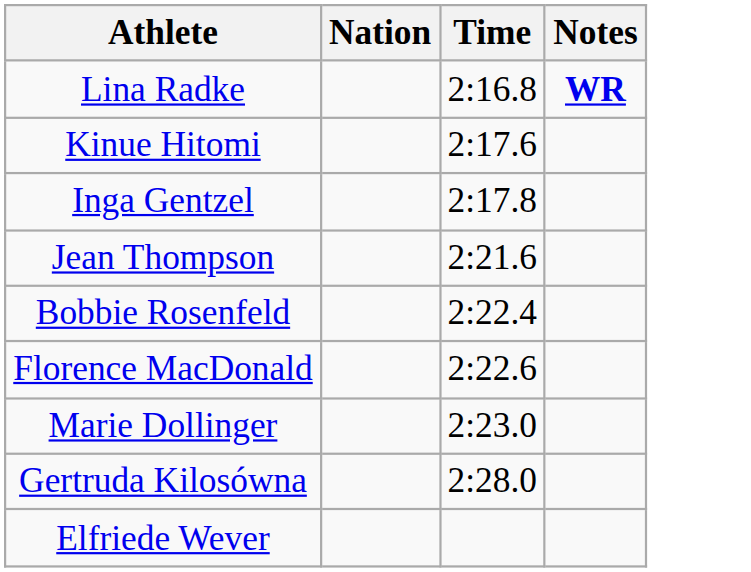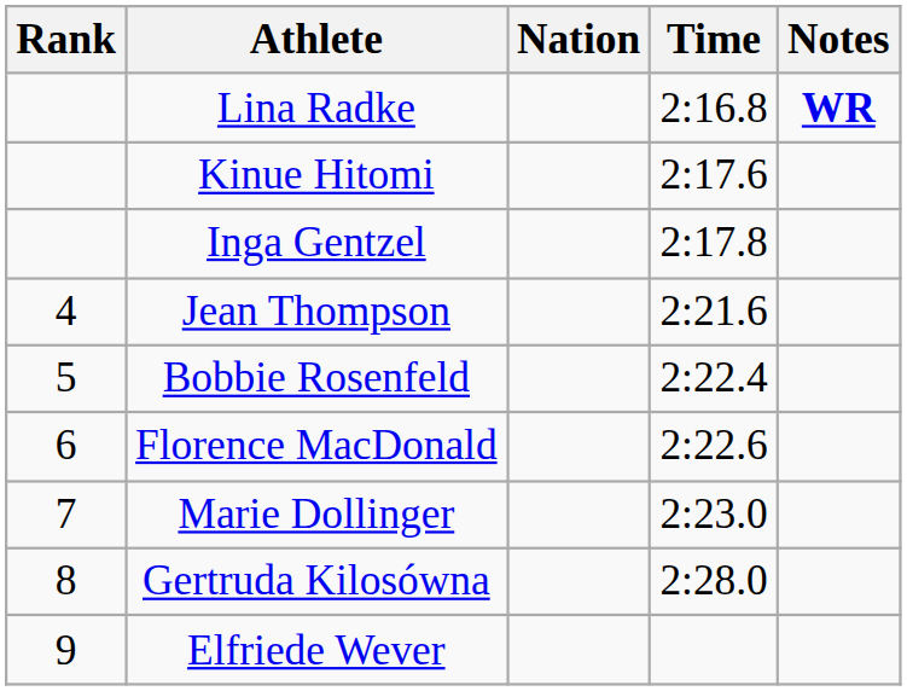+ column: Rank | 4 | 5 | 6 | 7 | 8 | 9
